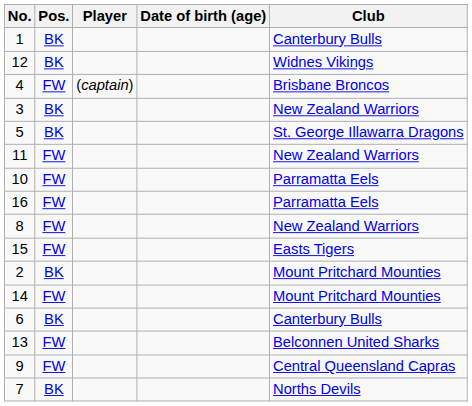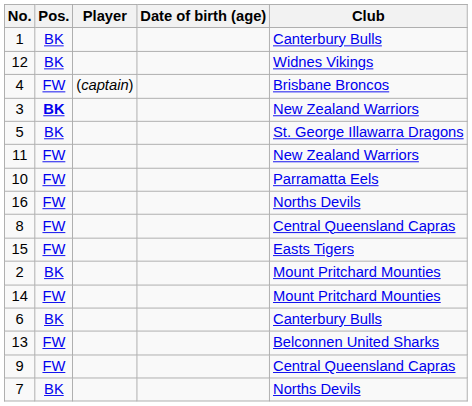3 | Pos.: normal -> bold
16 | Club: Parramatta Eels -> Norths Devils
8 | Club: New Zealand Warriors -> Central Queensland Capras
